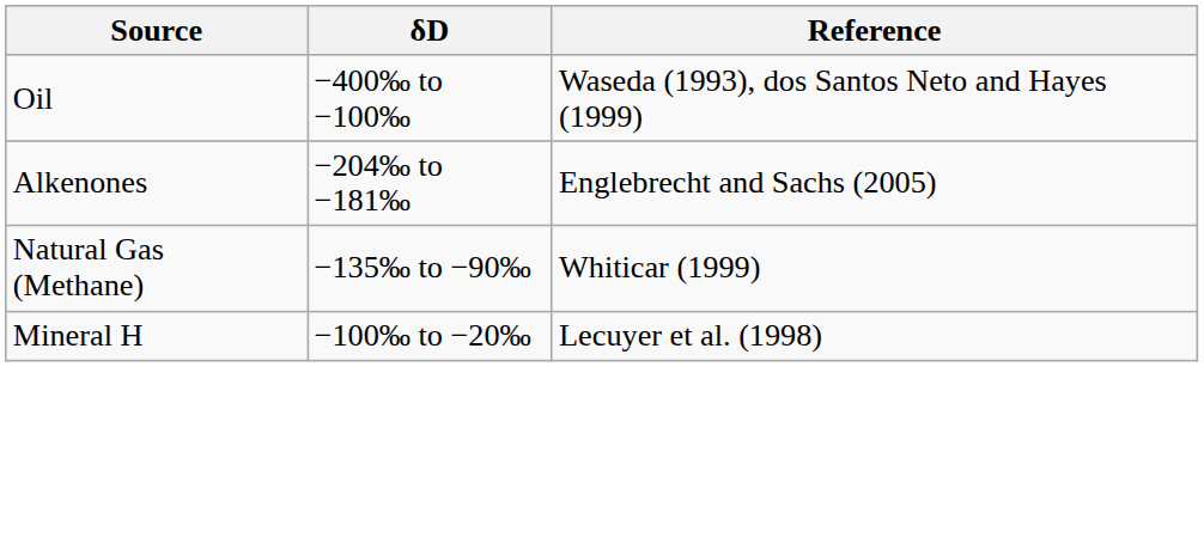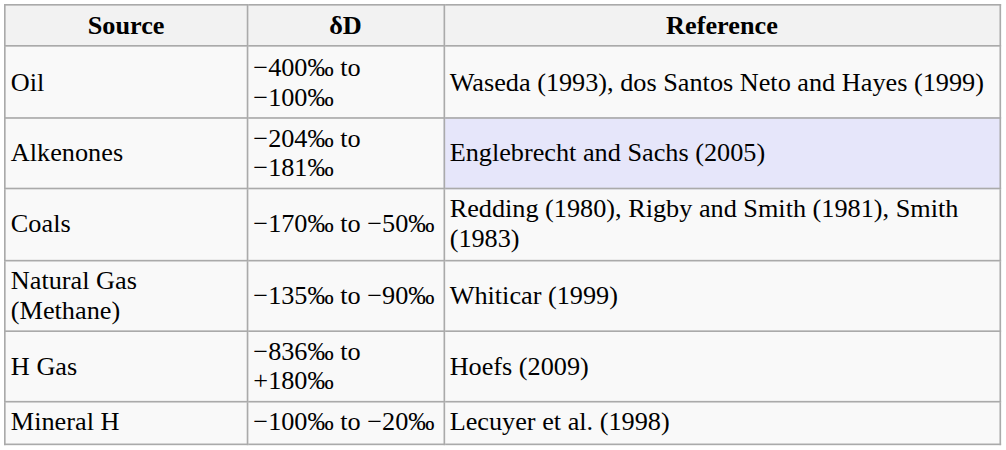Alkenones | Reference: no background -> lavender background
+ row: Coals | −170‰ to −50‰ | Redding (1980), Rigby and Smith (1981), Smith (1983)
+ row: H Gas | −836‰ to +180‰ | Hoefs (2009)
